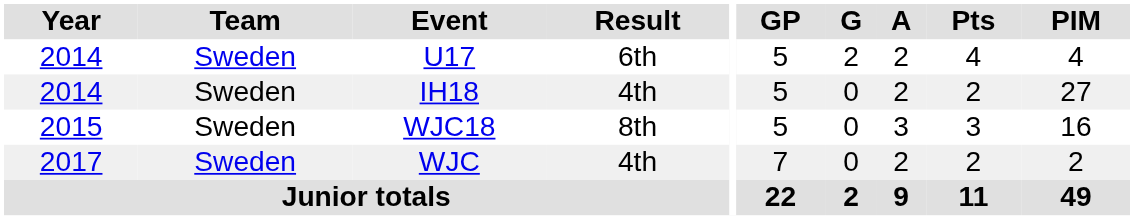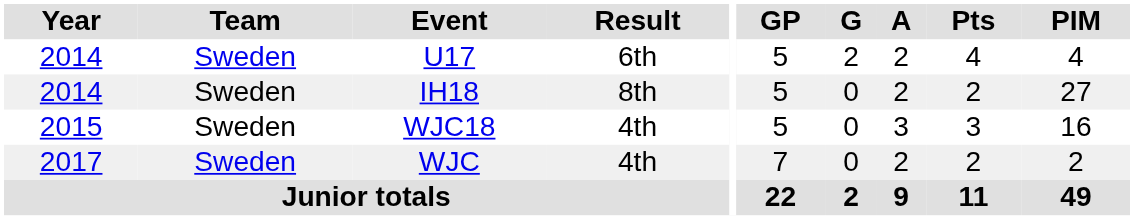IH18 | Result: 4th -> 8th
WJC18 | Result: 8th -> 4th
